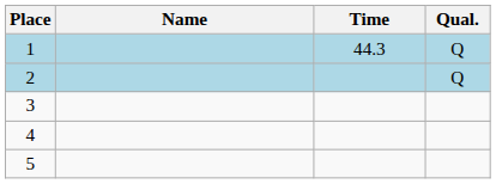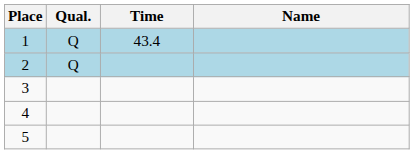columns swapped: Name <-> Qual.
1 | Time: 44.3 -> 43.4
